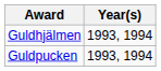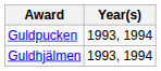rows swapped: Guldpucken <-> Guldhjälmen
